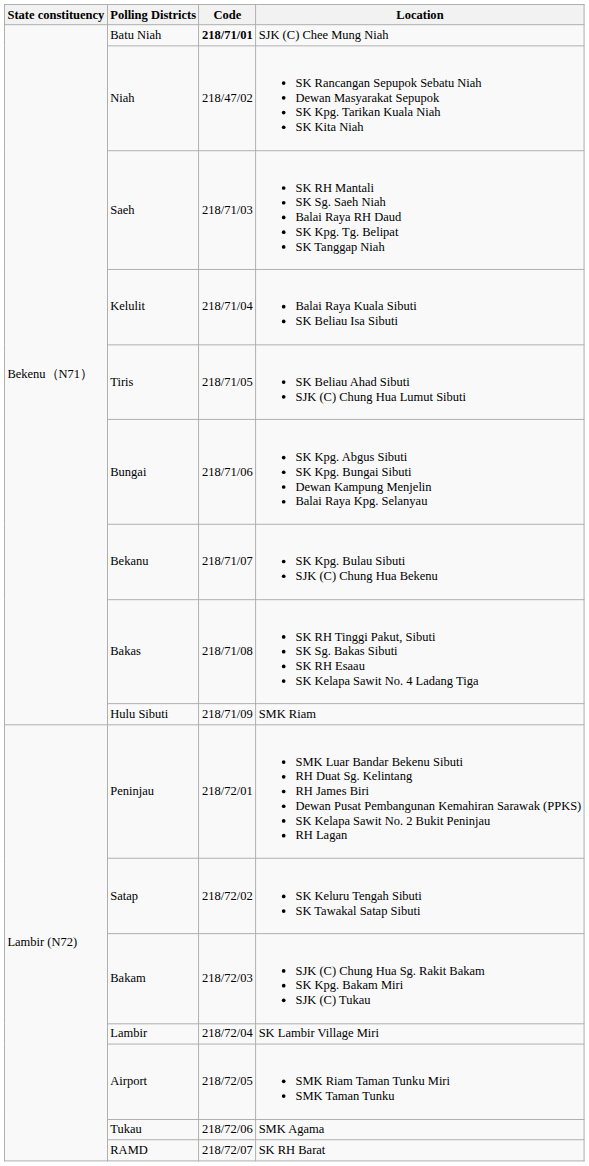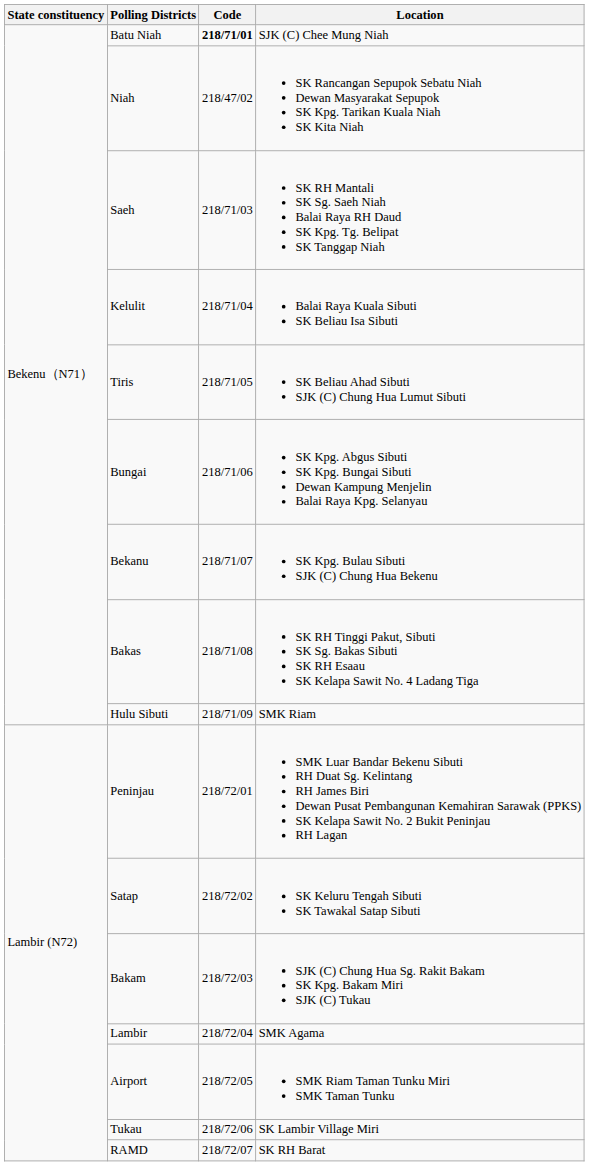Lambir | Location: SK Lambir Village Miri -> SMK Agama
Tukau | Location: SMK Agama -> SK Lambir Village Miri
